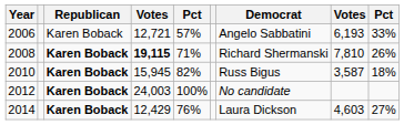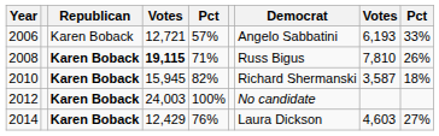2008 | Democrat: Richard Shermanski -> Russ Bigus
2010 | Democrat: Russ Bigus -> Richard Shermanski
